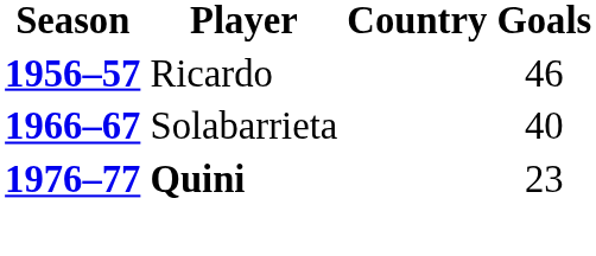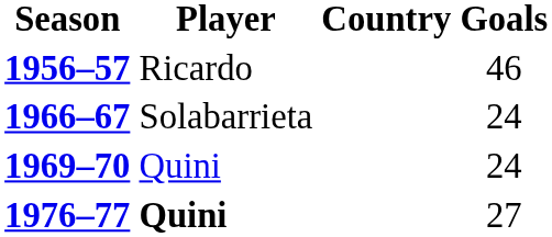1966–67 | Goals: 40 -> 24
+ row: 1969–70 | Quini | 24
1976–77 | Goals: 23 -> 27
